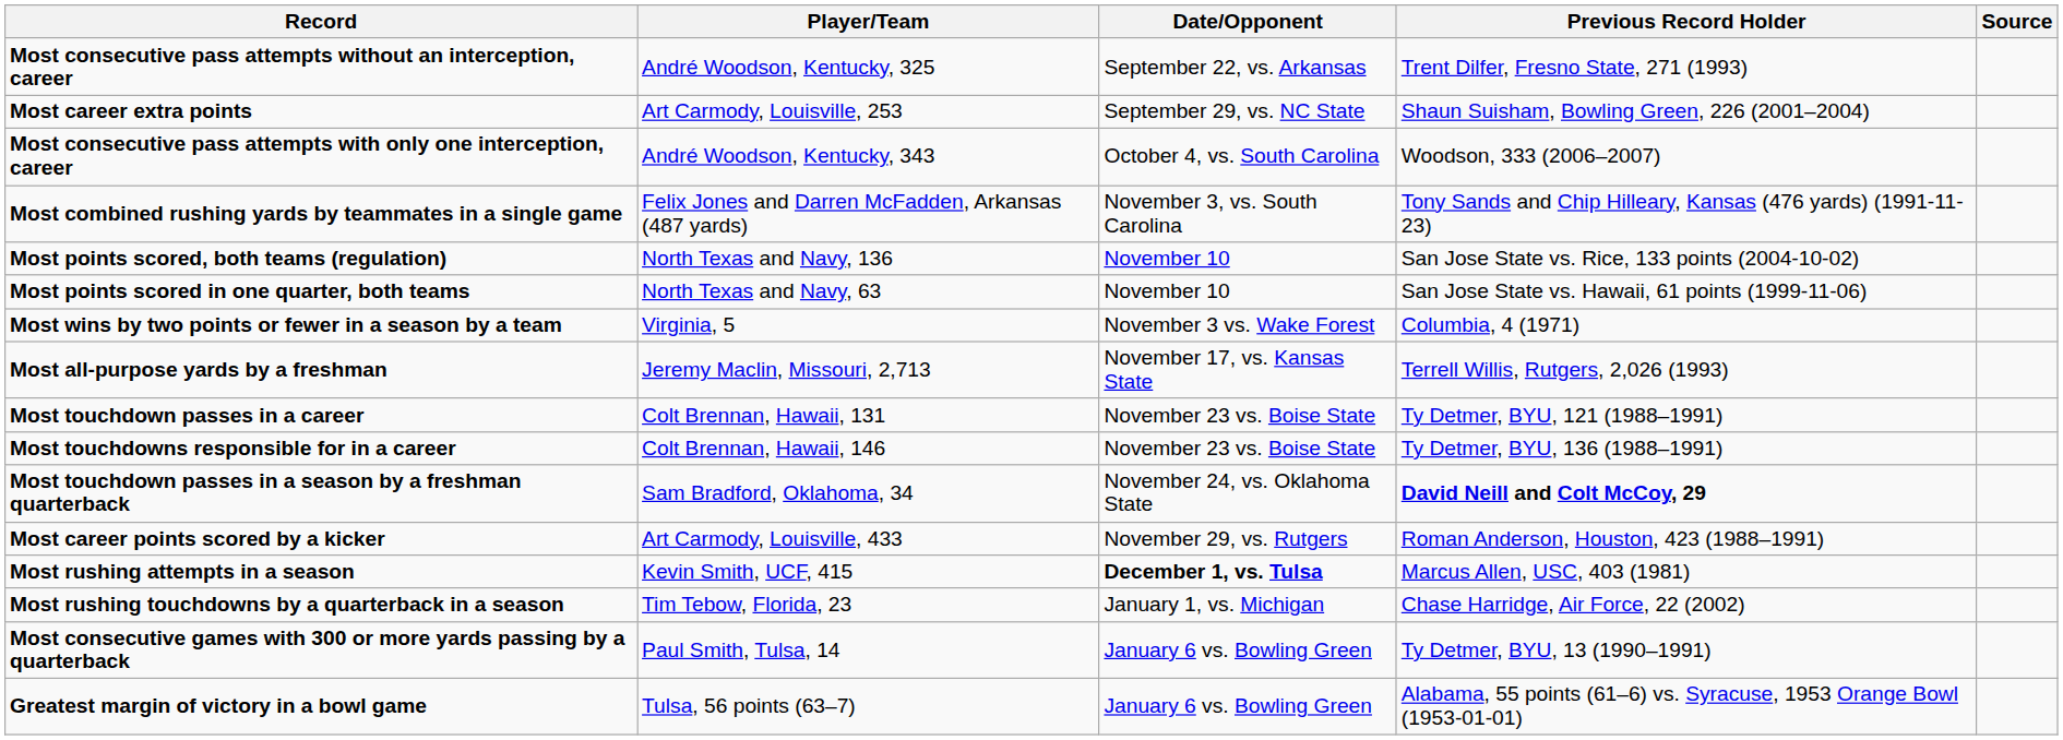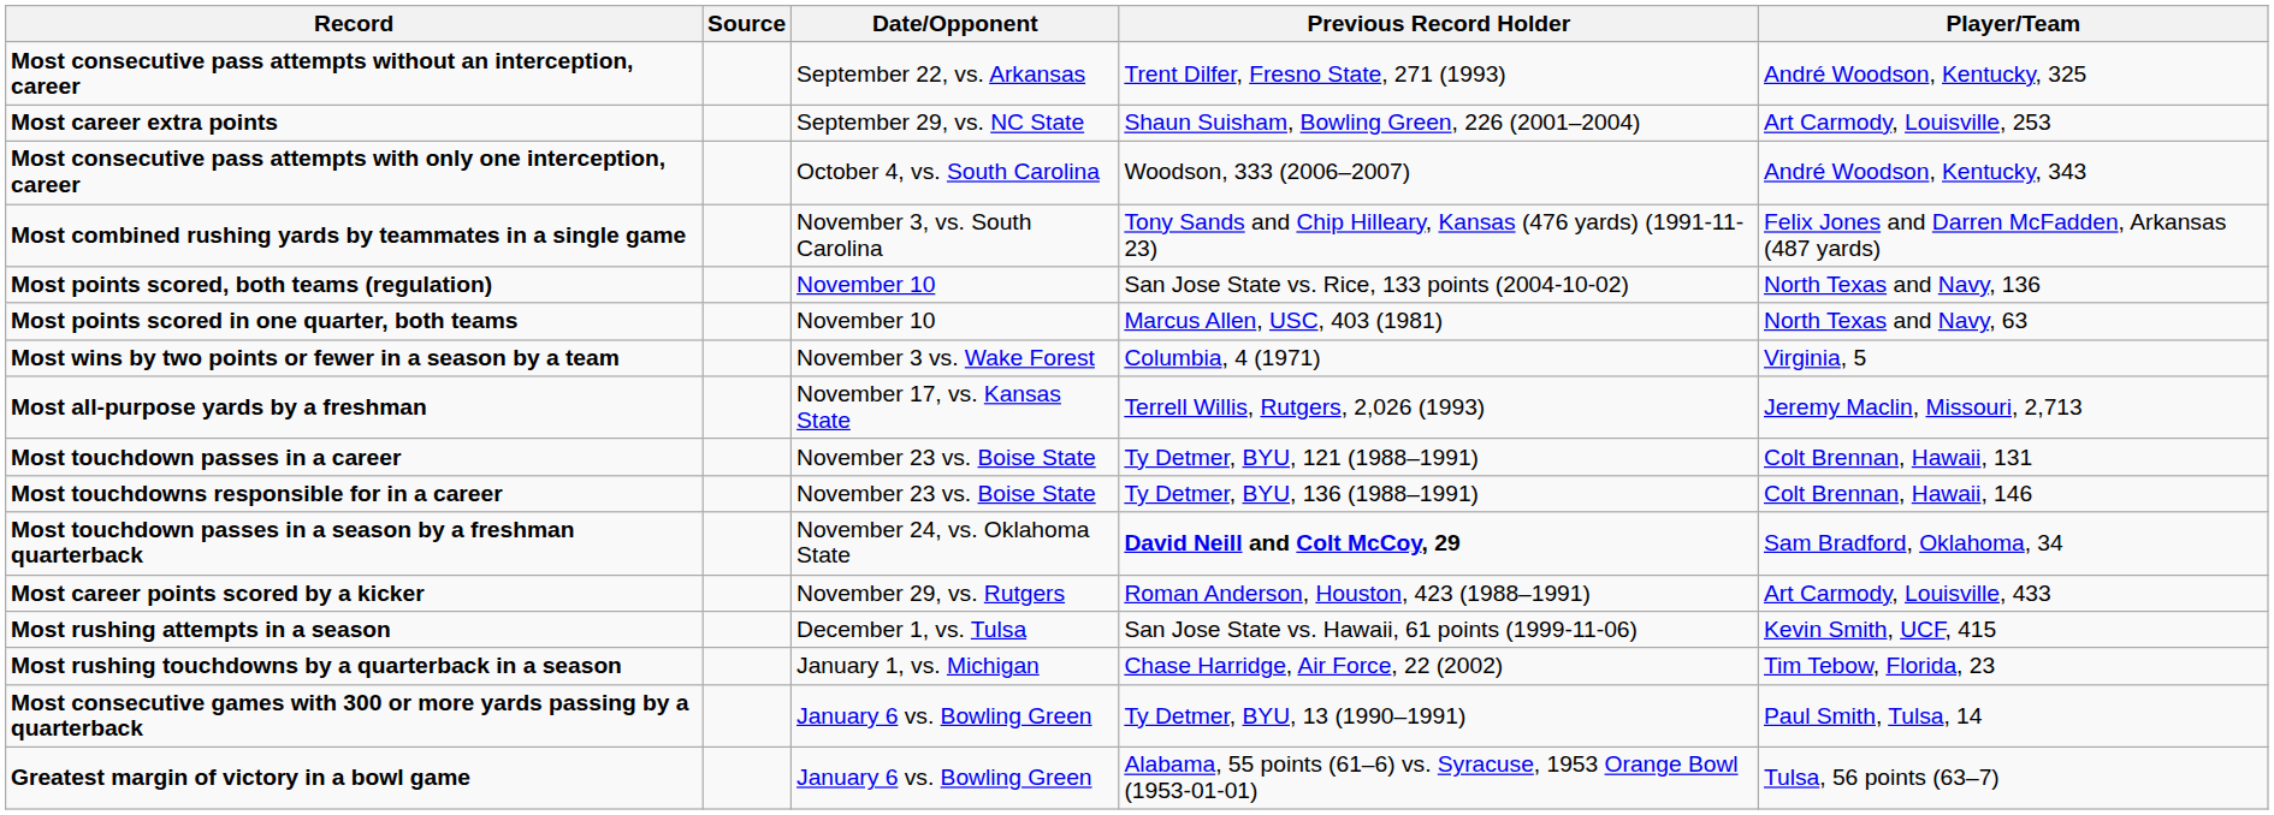columns swapped: Player/Team <-> Source
Most points scored in one quarter, both teams | Previous Record Holder: San Jose State vs. Hawaii, 61 points (1999-11-06) -> Marcus Allen, USC, 403 (1981)
Most rushing attempts in a season | Date/Opponent: bold -> normal
Most rushing attempts in a season | Previous Record Holder: Marcus Allen, USC, 403 (1981) -> San Jose State vs. Hawaii, 61 points (1999-11-06)
